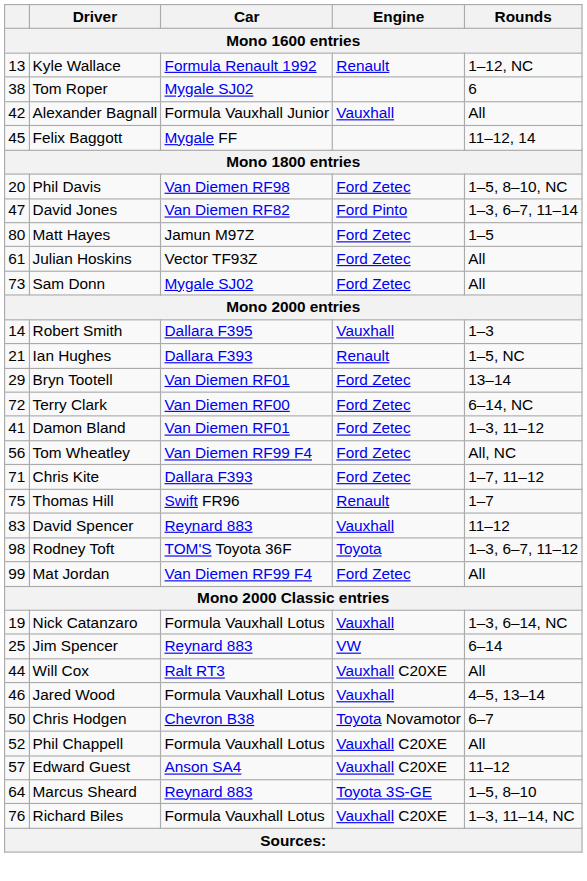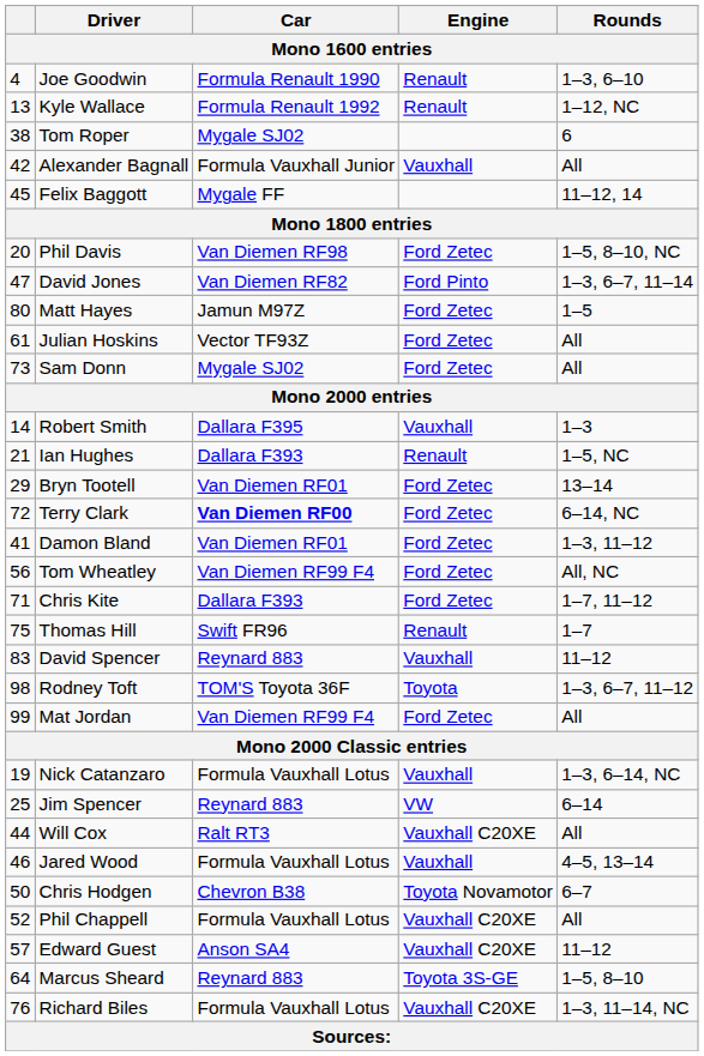+ row: 4 | Joe Goodwin | Formula Renault 1990 | Renault | 1–3, 6–10
Terry Clark | Car: normal -> bold
